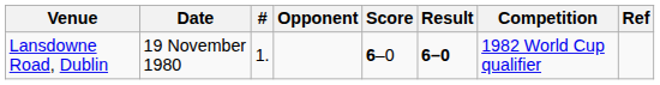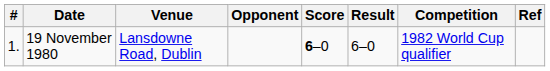columns swapped: # <-> Venue
19 November 1980 | Result: bold -> normal
